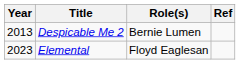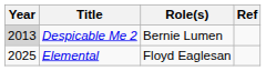Despicable Me 2 | Year: no background -> lightgrey background
Elemental | Year: 2023 -> 2025
